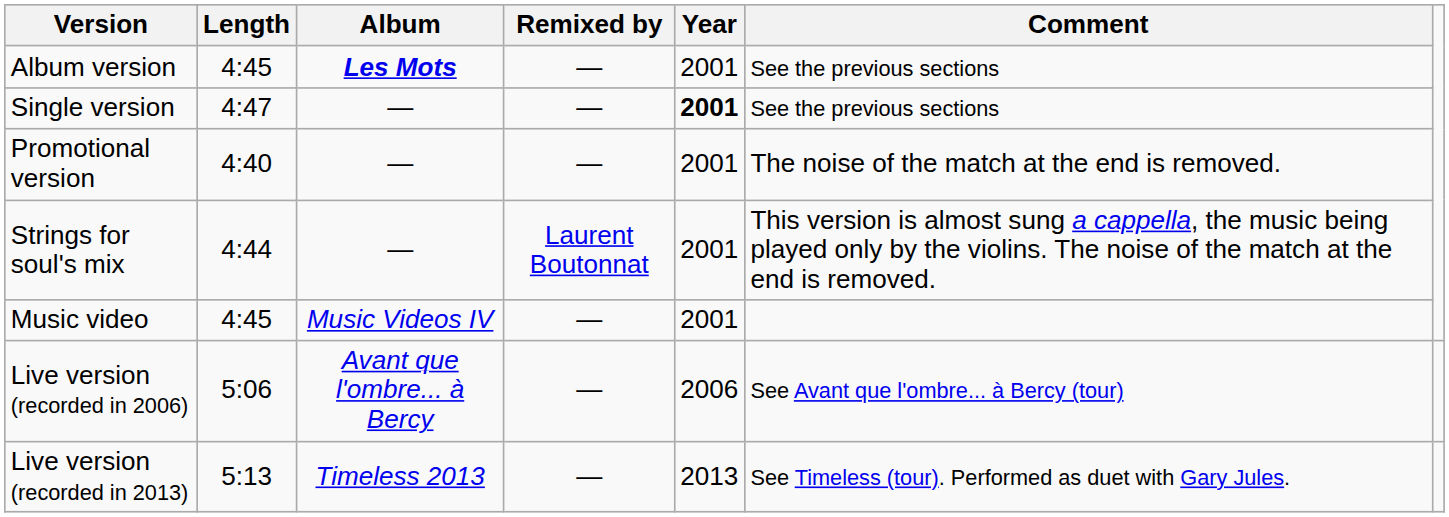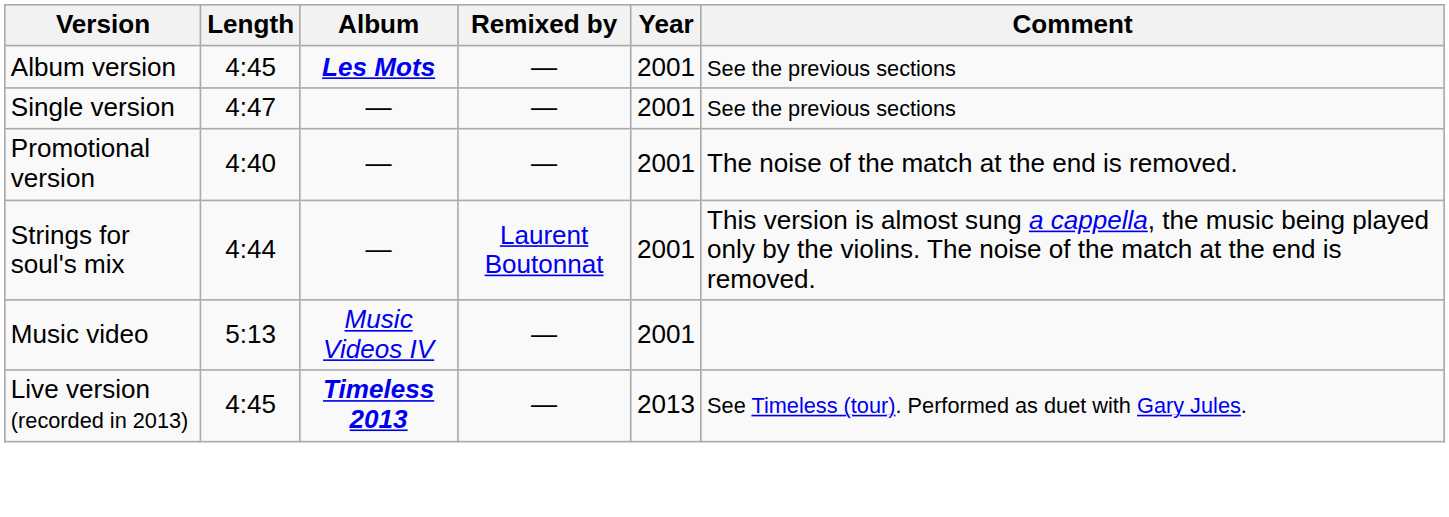Single version | Year: bold -> normal
Music video | Length: 4:45 -> 5:13
- row: Live version (recorded in 2006) | 5:06 | Avant que l'ombre... à Bercy | — | 2006 | See Avant que l'ombre... à Bercy (tour)
Live version (recorded in 2013) | Length: 5:13 -> 4:45
Live version (recorded in 2013) | Album: normal -> bold
